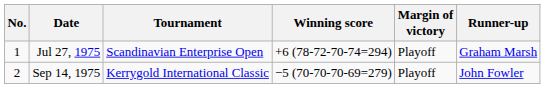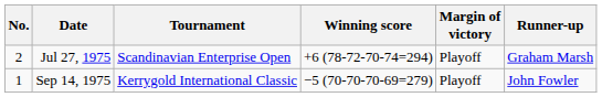Jul 27, 1975 | No.: 1 -> 2
Sep 14, 1975 | No.: 2 -> 1
